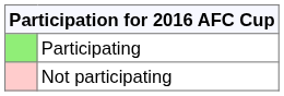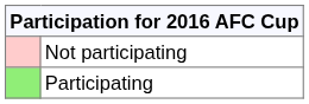rows swapped: Participating <-> Not participating
